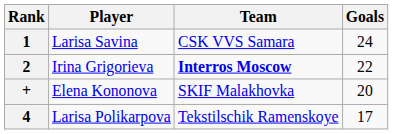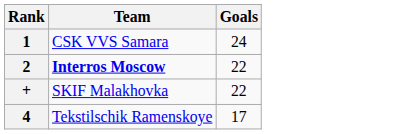- column: Player | Larisa Savina | Irina Grigorieva | Elena Kononova | Larisa Polikarpova
+ | Goals: 20 -> 22
